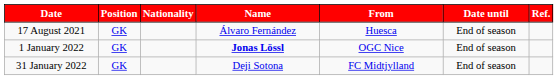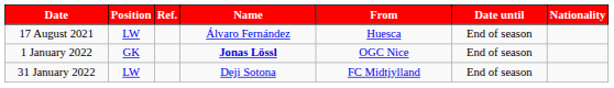columns swapped: Nationality <-> Ref.
17 August 2021 | Position: GK -> LW
31 January 2022 | Position: GK -> LW
